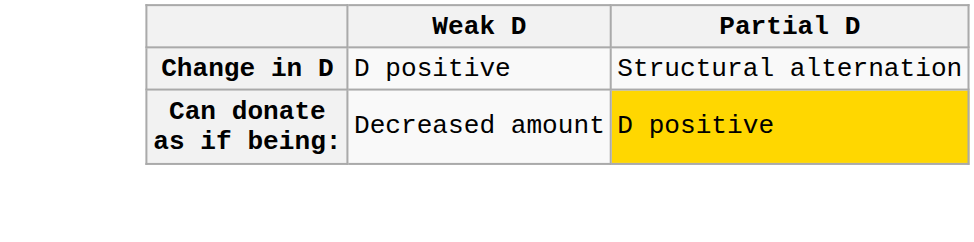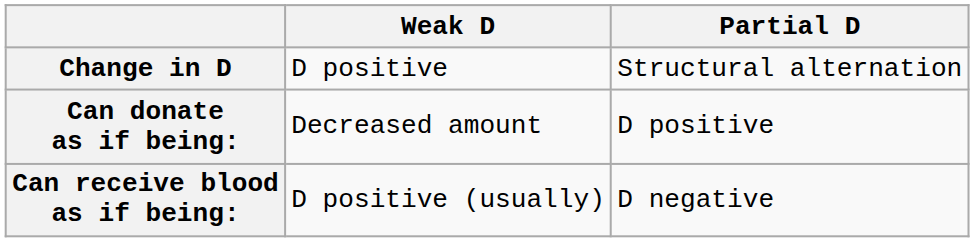Can donate as if being: | Partial D: gold background -> no background
+ row: Can receive blood as if being: | D positive (usually) | D negative
